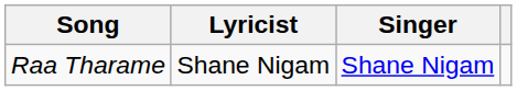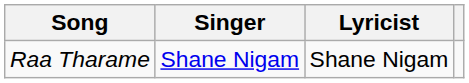columns swapped: Singer <-> Lyricist
